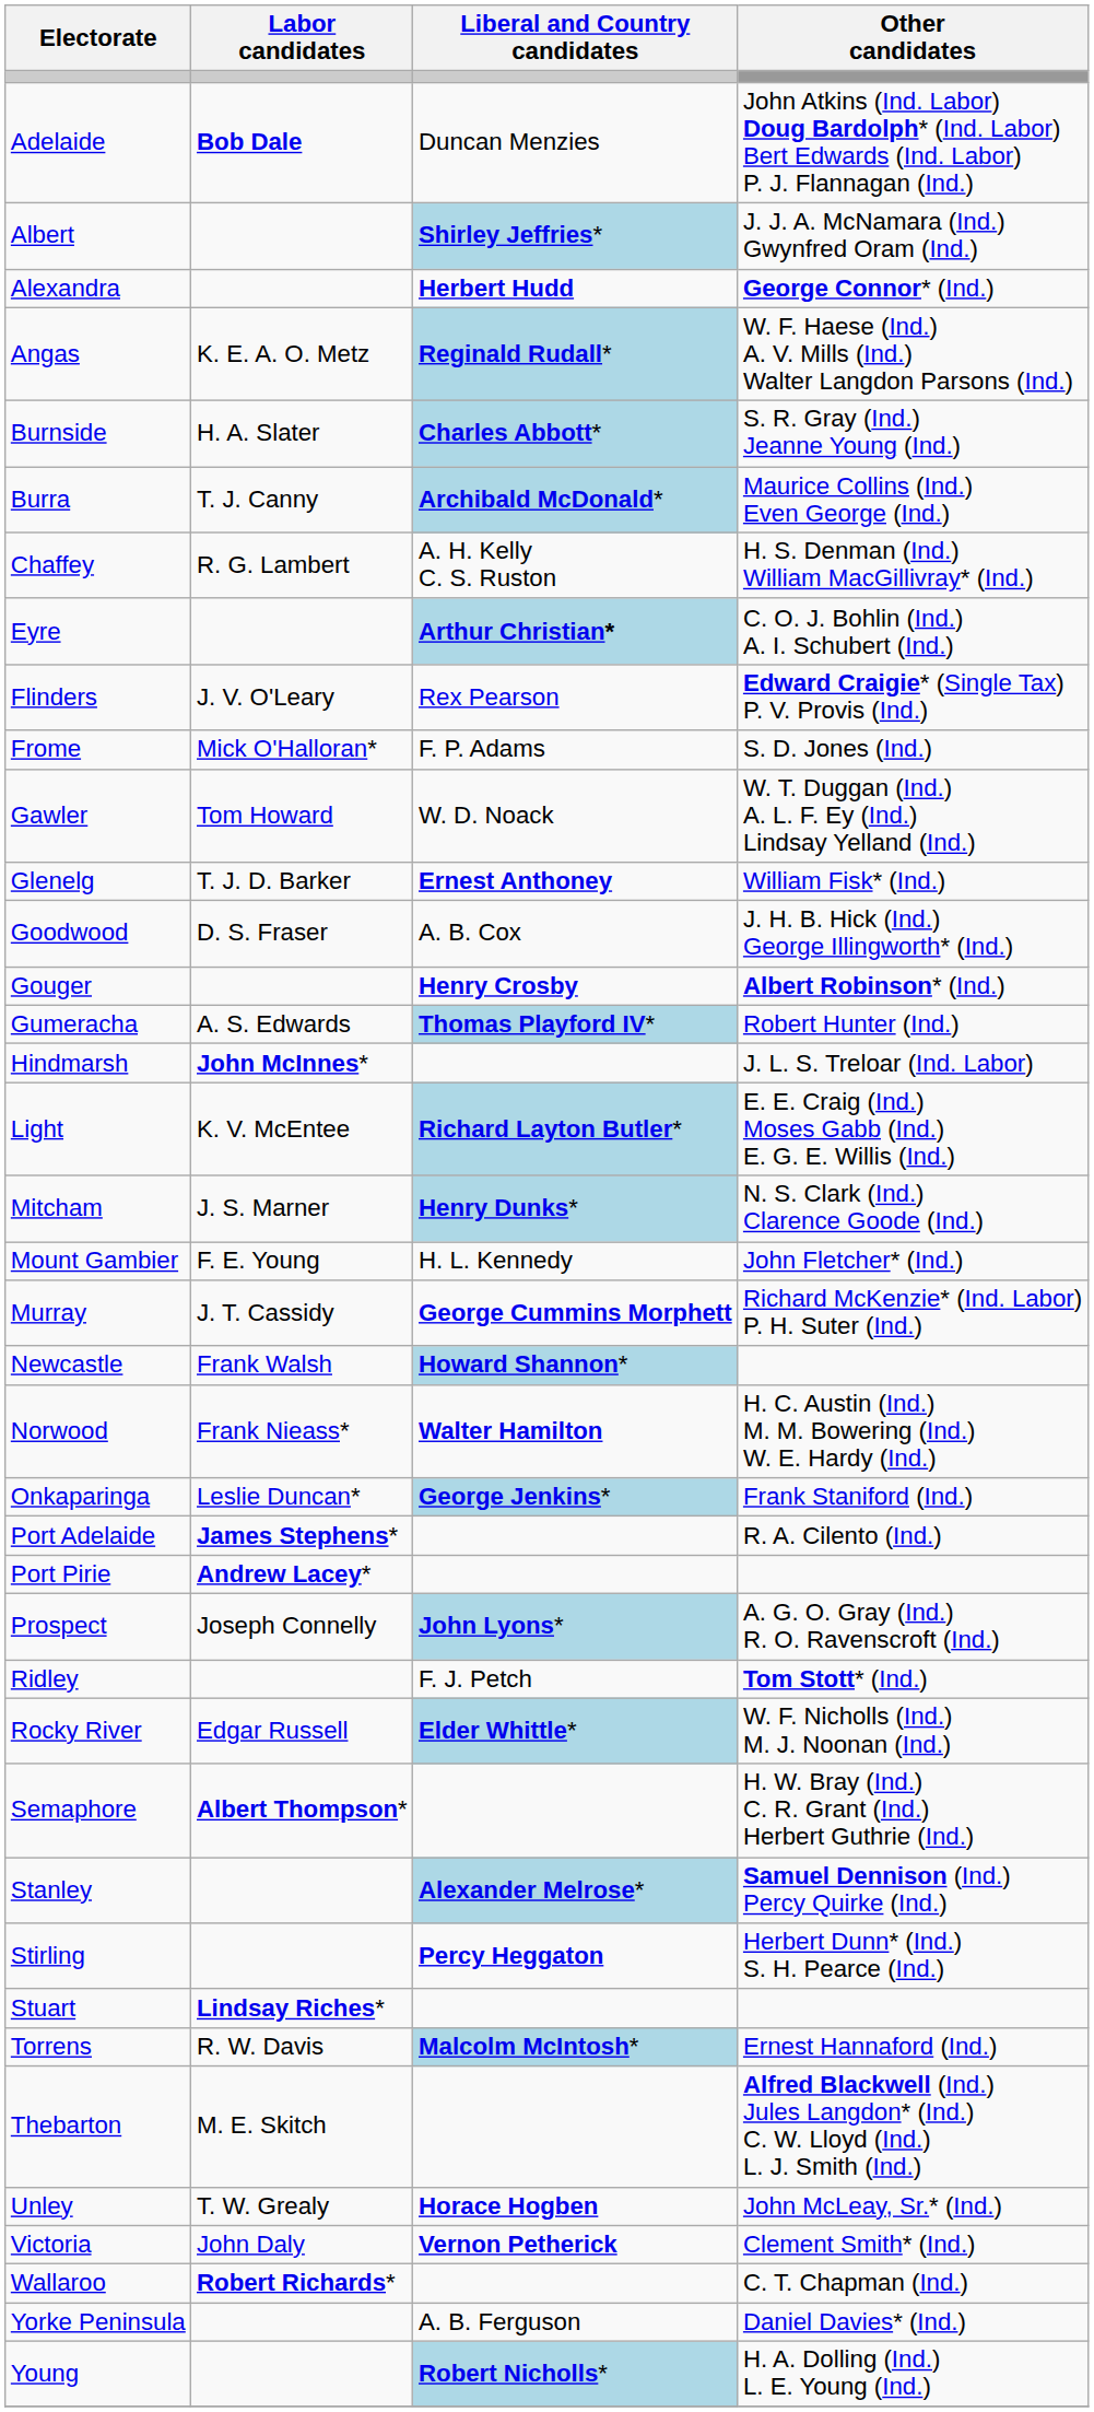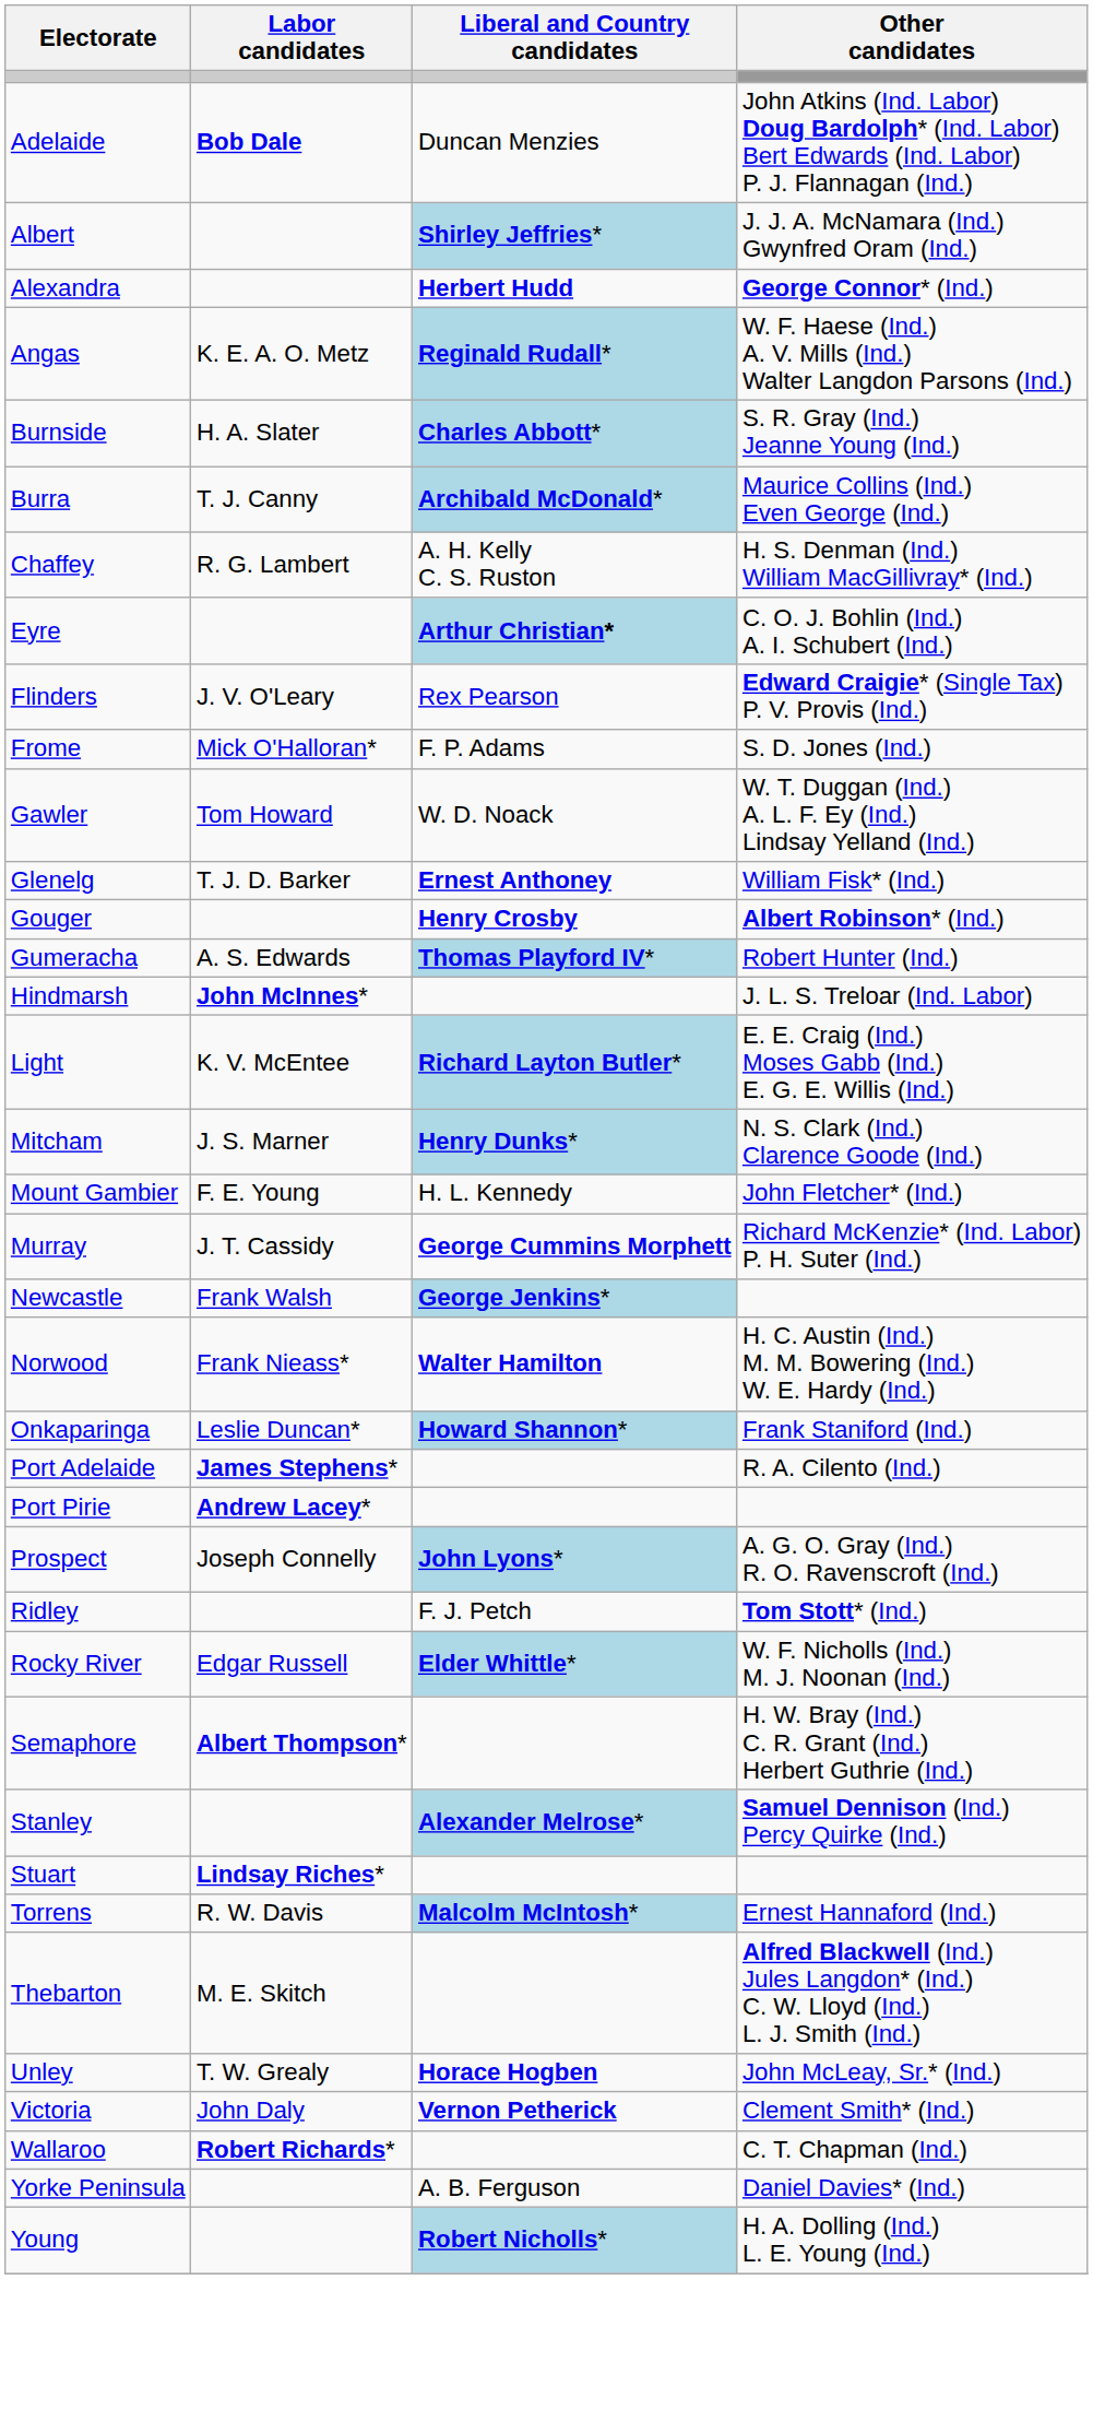- row: Goodwood | D. S. Fraser | A. B. Cox | J. H. B. Hick (Ind.) George Illingworth* (Ind.)
Newcastle | Liberal and Country candidates: Howard Shannon* -> George Jenkins*
Onkaparinga | Liberal and Country candidates: George Jenkins* -> Howard Shannon*
- row: Stirling | Percy Heggaton | Herbert Dunn* (Ind.) S. H. Pearce (Ind.)
